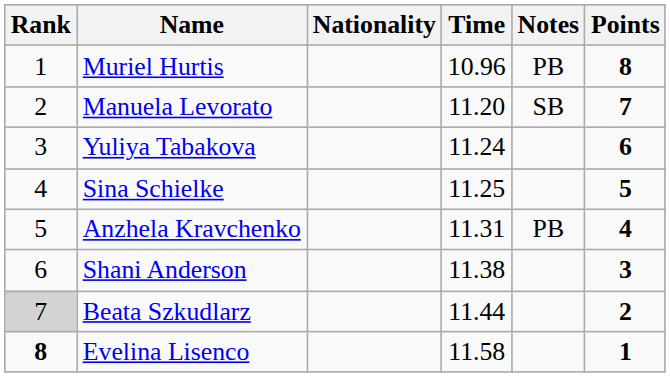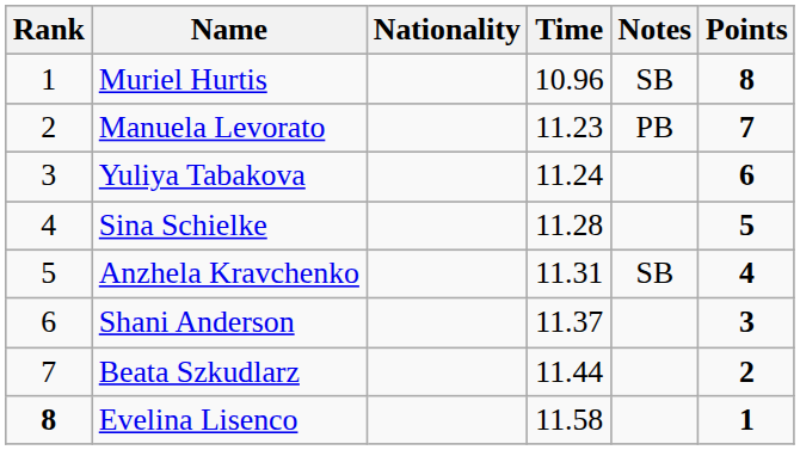Muriel Hurtis | Notes: PB -> SB
Manuela Levorato | Time: 11.20 -> 11.23
Manuela Levorato | Notes: SB -> PB
Sina Schielke | Time: 11.25 -> 11.28
Anzhela Kravchenko | Notes: PB -> SB
Shani Anderson | Time: 11.38 -> 11.37
Beata Szkudlarz | Rank: lightgrey background -> no background
